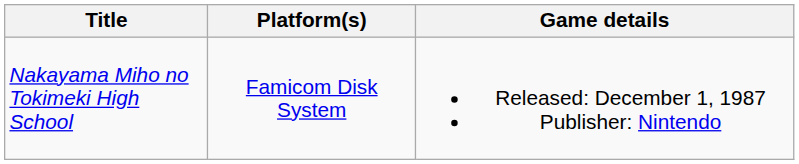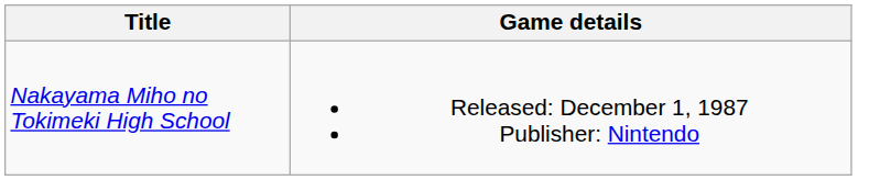- column: Platform(s) | Famicom Disk System
